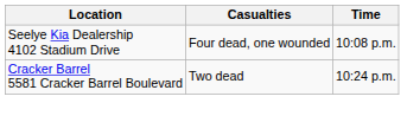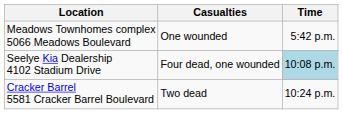+ row: Meadows Townhomes complex 5066 Meadows Boulevard | One wounded | 5:42 p.m.
Seelye Kia Dealership 4102 Stadium Drive | Time: no background -> lightblue background
